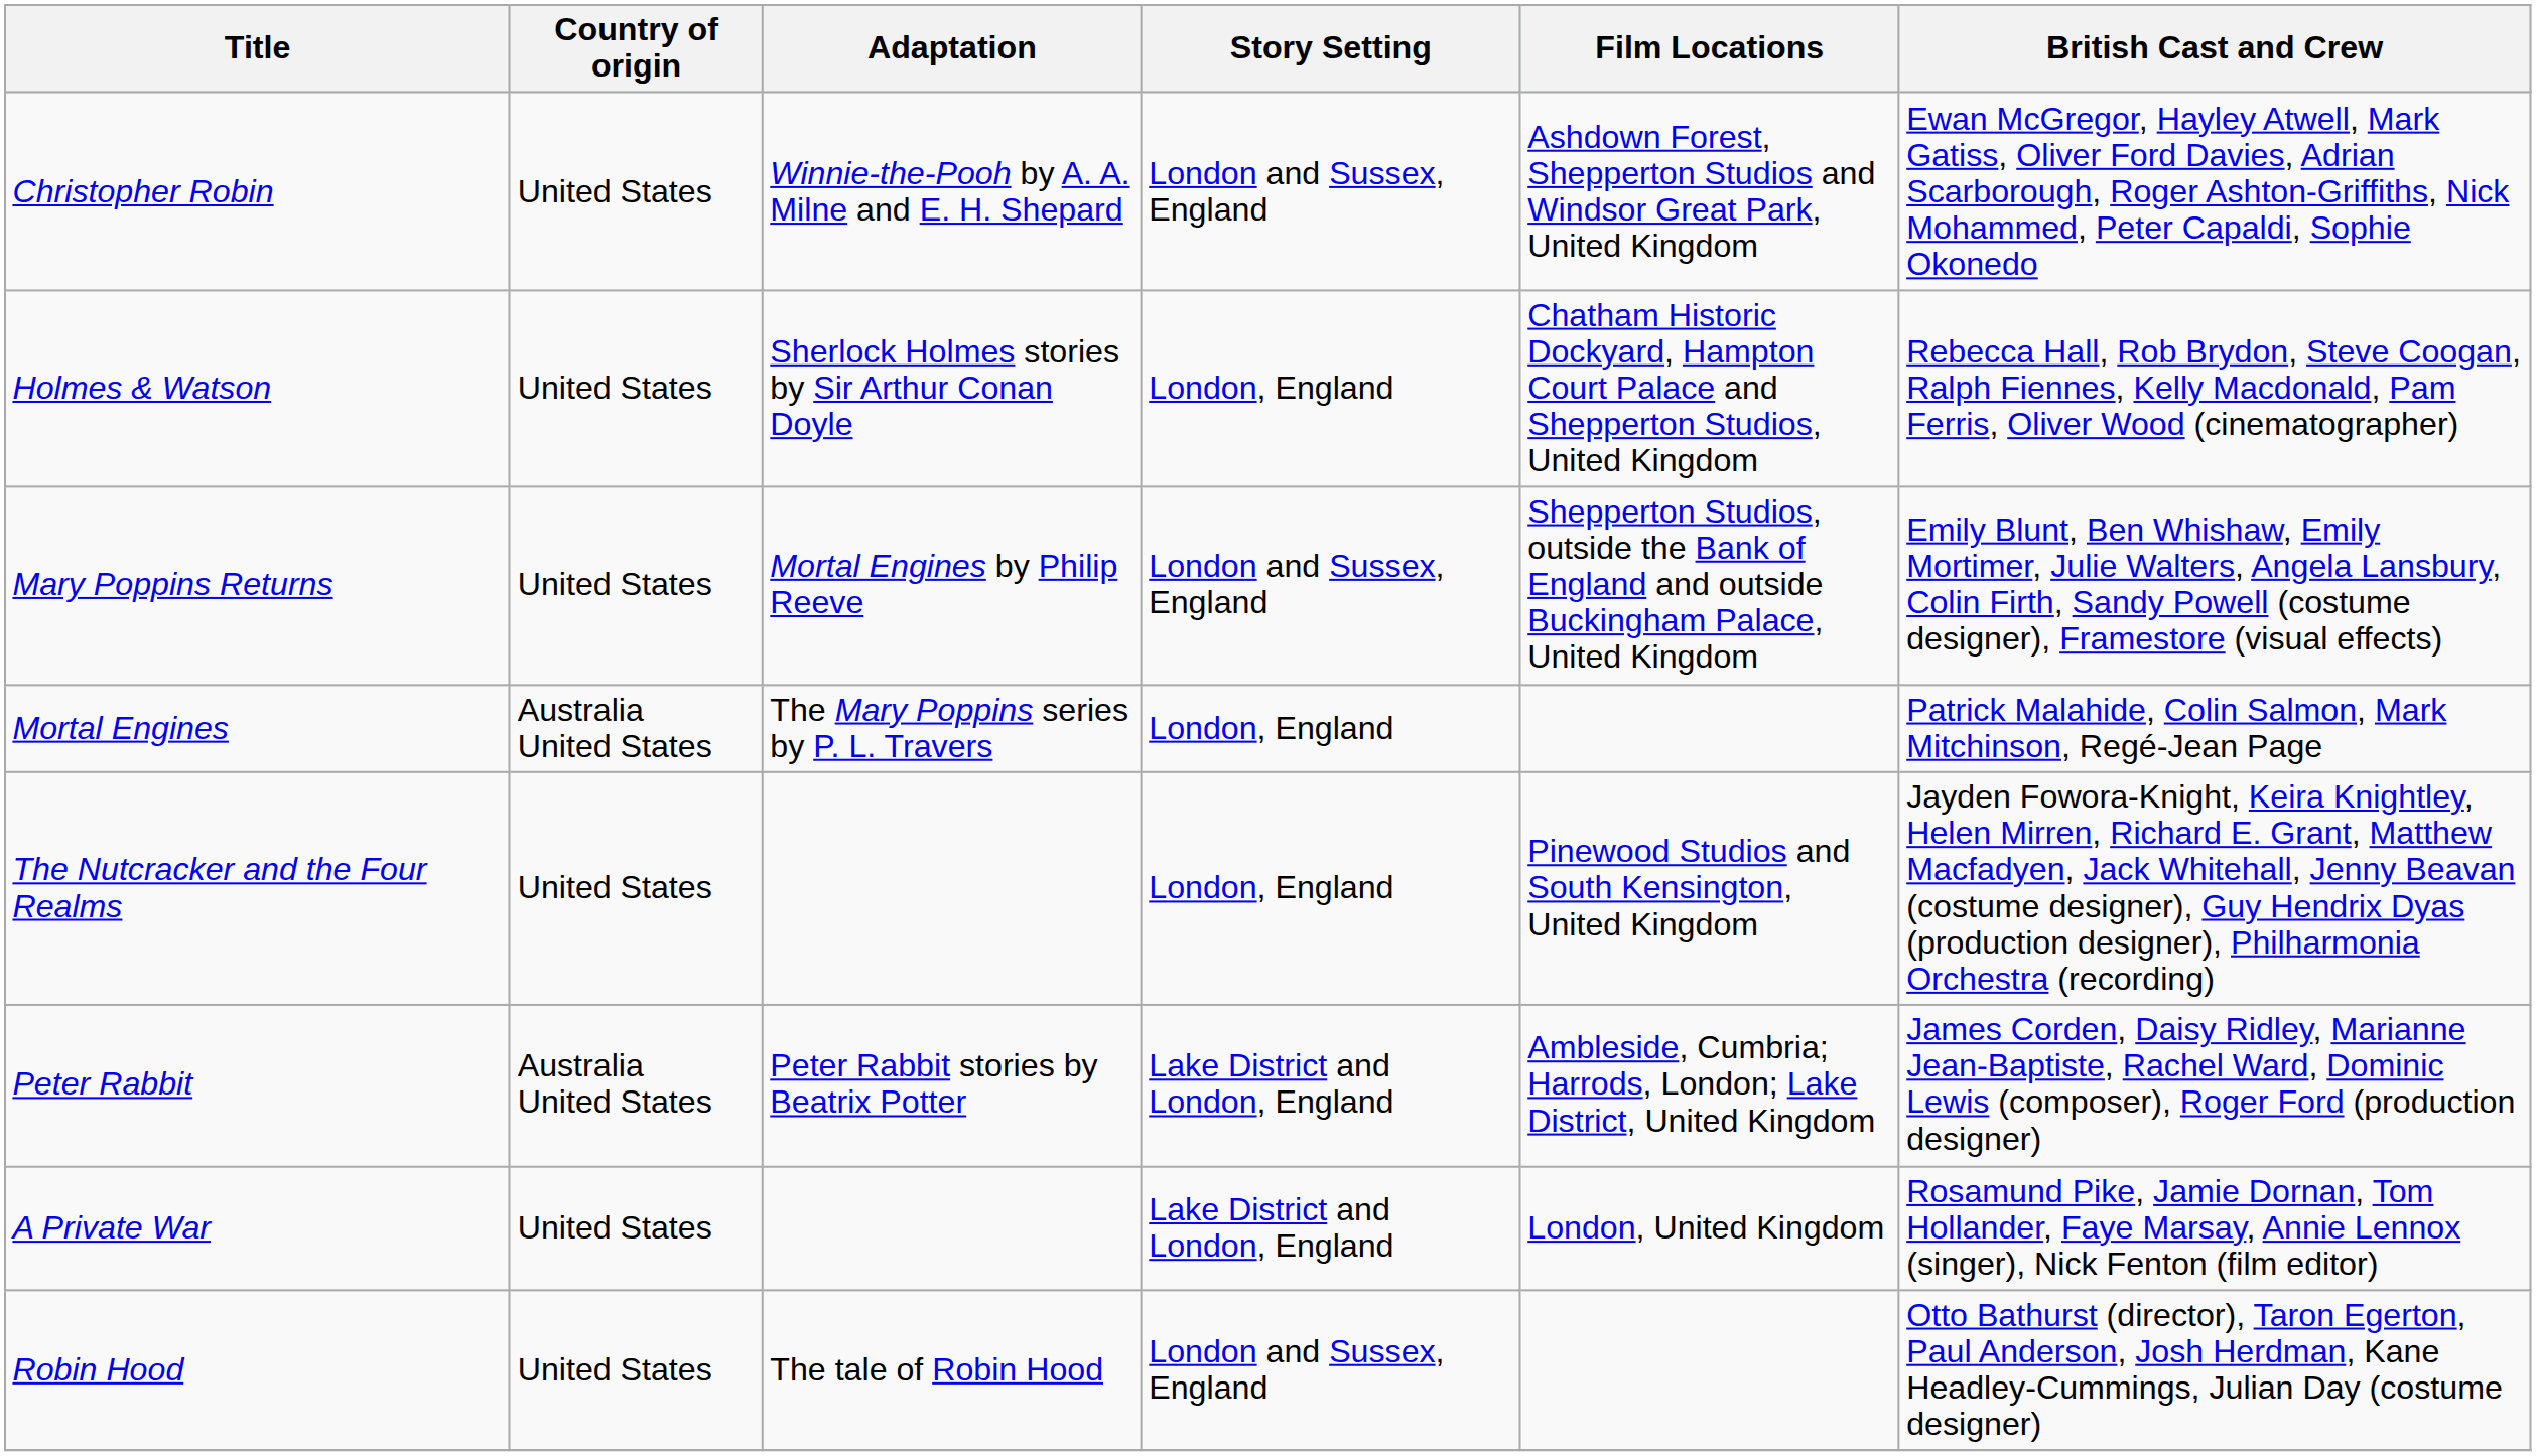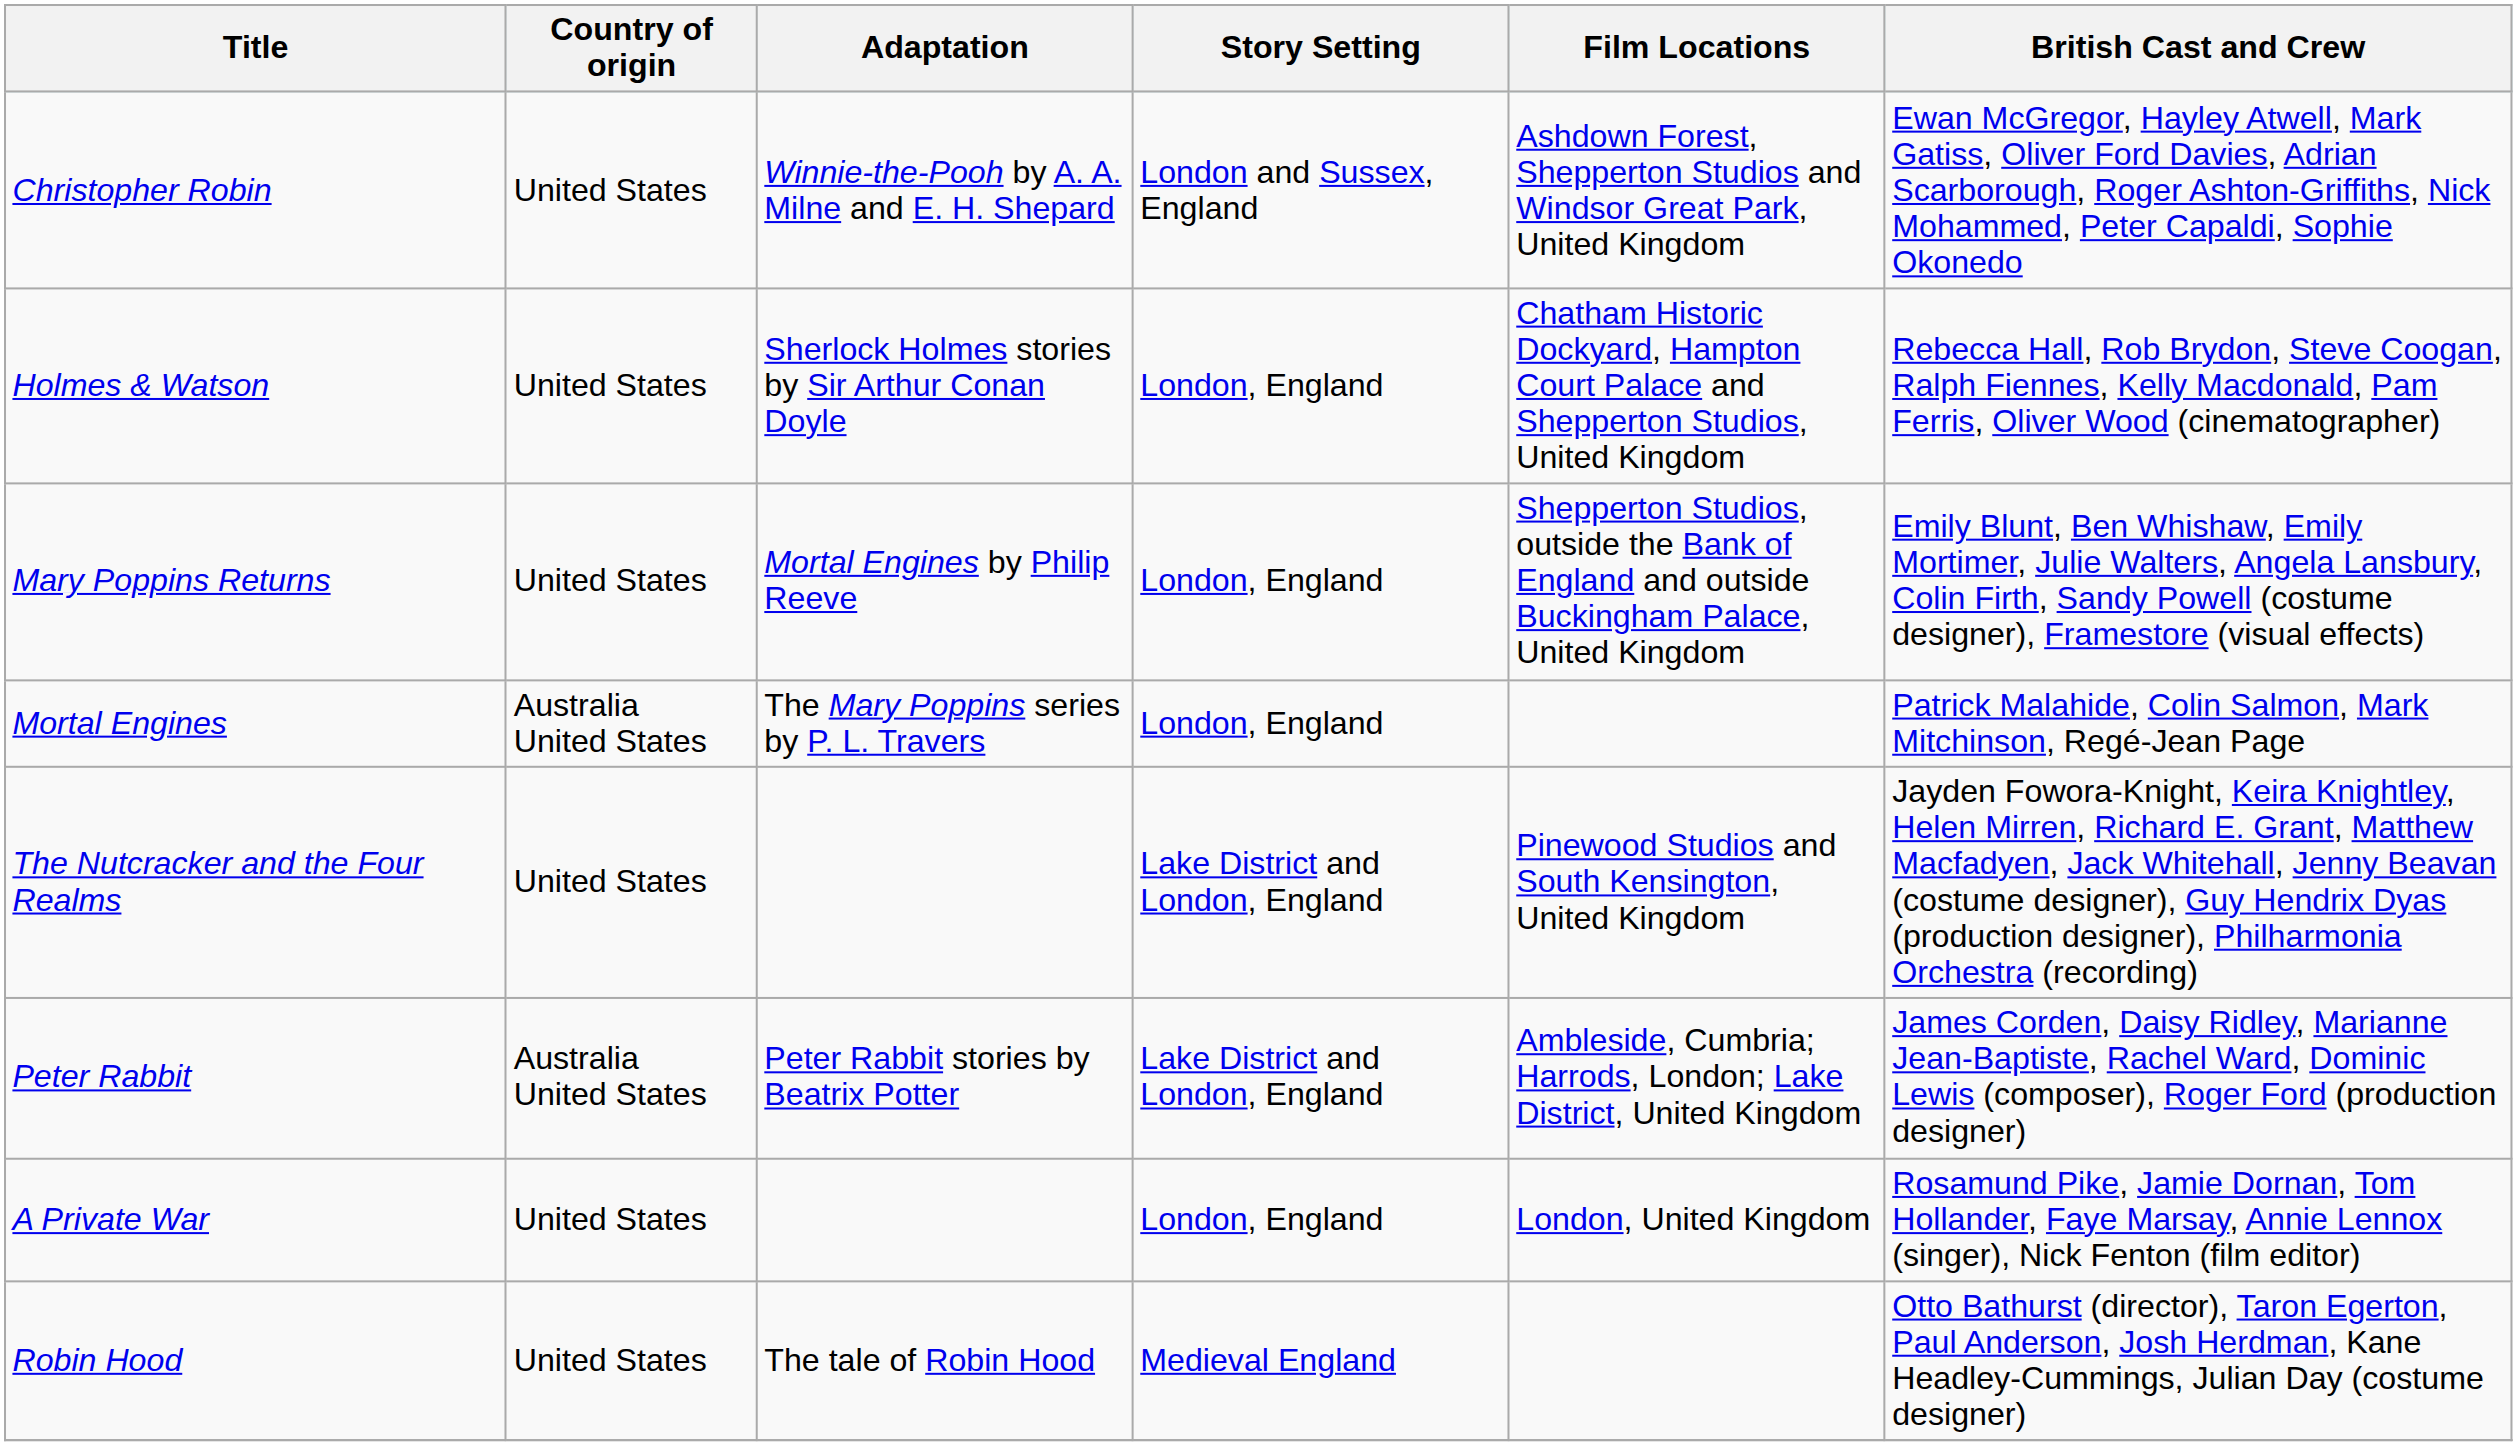Mary Poppins Returns | Story Setting: London and Sussex, England -> London, England
The Nutcracker and the Four Realms | Story Setting: London, England -> Lake District and London, England
A Private War | Story Setting: Lake District and London, England -> London, England
Robin Hood | Story Setting: London and Sussex, England -> Medieval England
